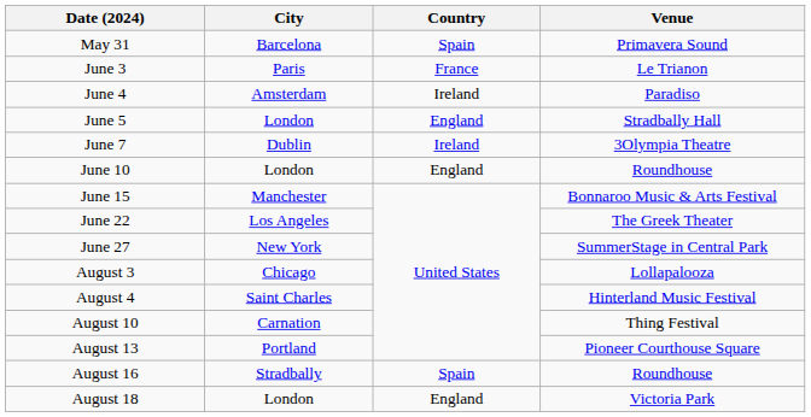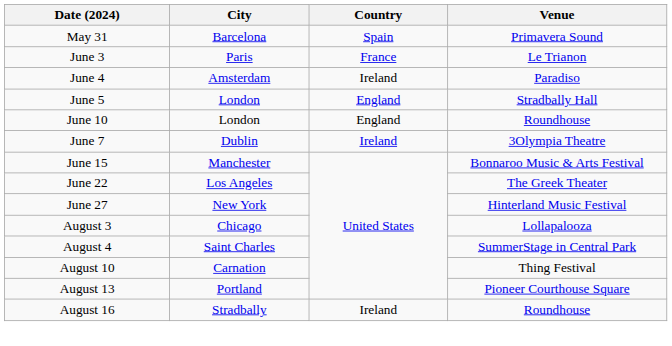rows swapped: June 7 <-> June 10
June 27 | Venue: SummerStage in Central Park -> Hinterland Music Festival
August 4 | Venue: Hinterland Music Festival -> SummerStage in Central Park
August 16 | Country: Spain -> Ireland
- row: August 18 | London | England | Victoria Park
